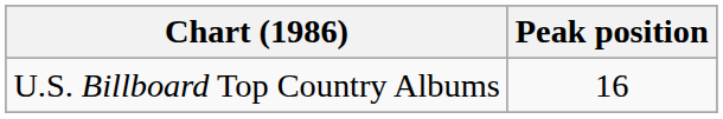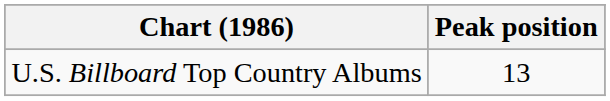U.S. Billboard Top Country Albums | Peak position: 16 -> 13
